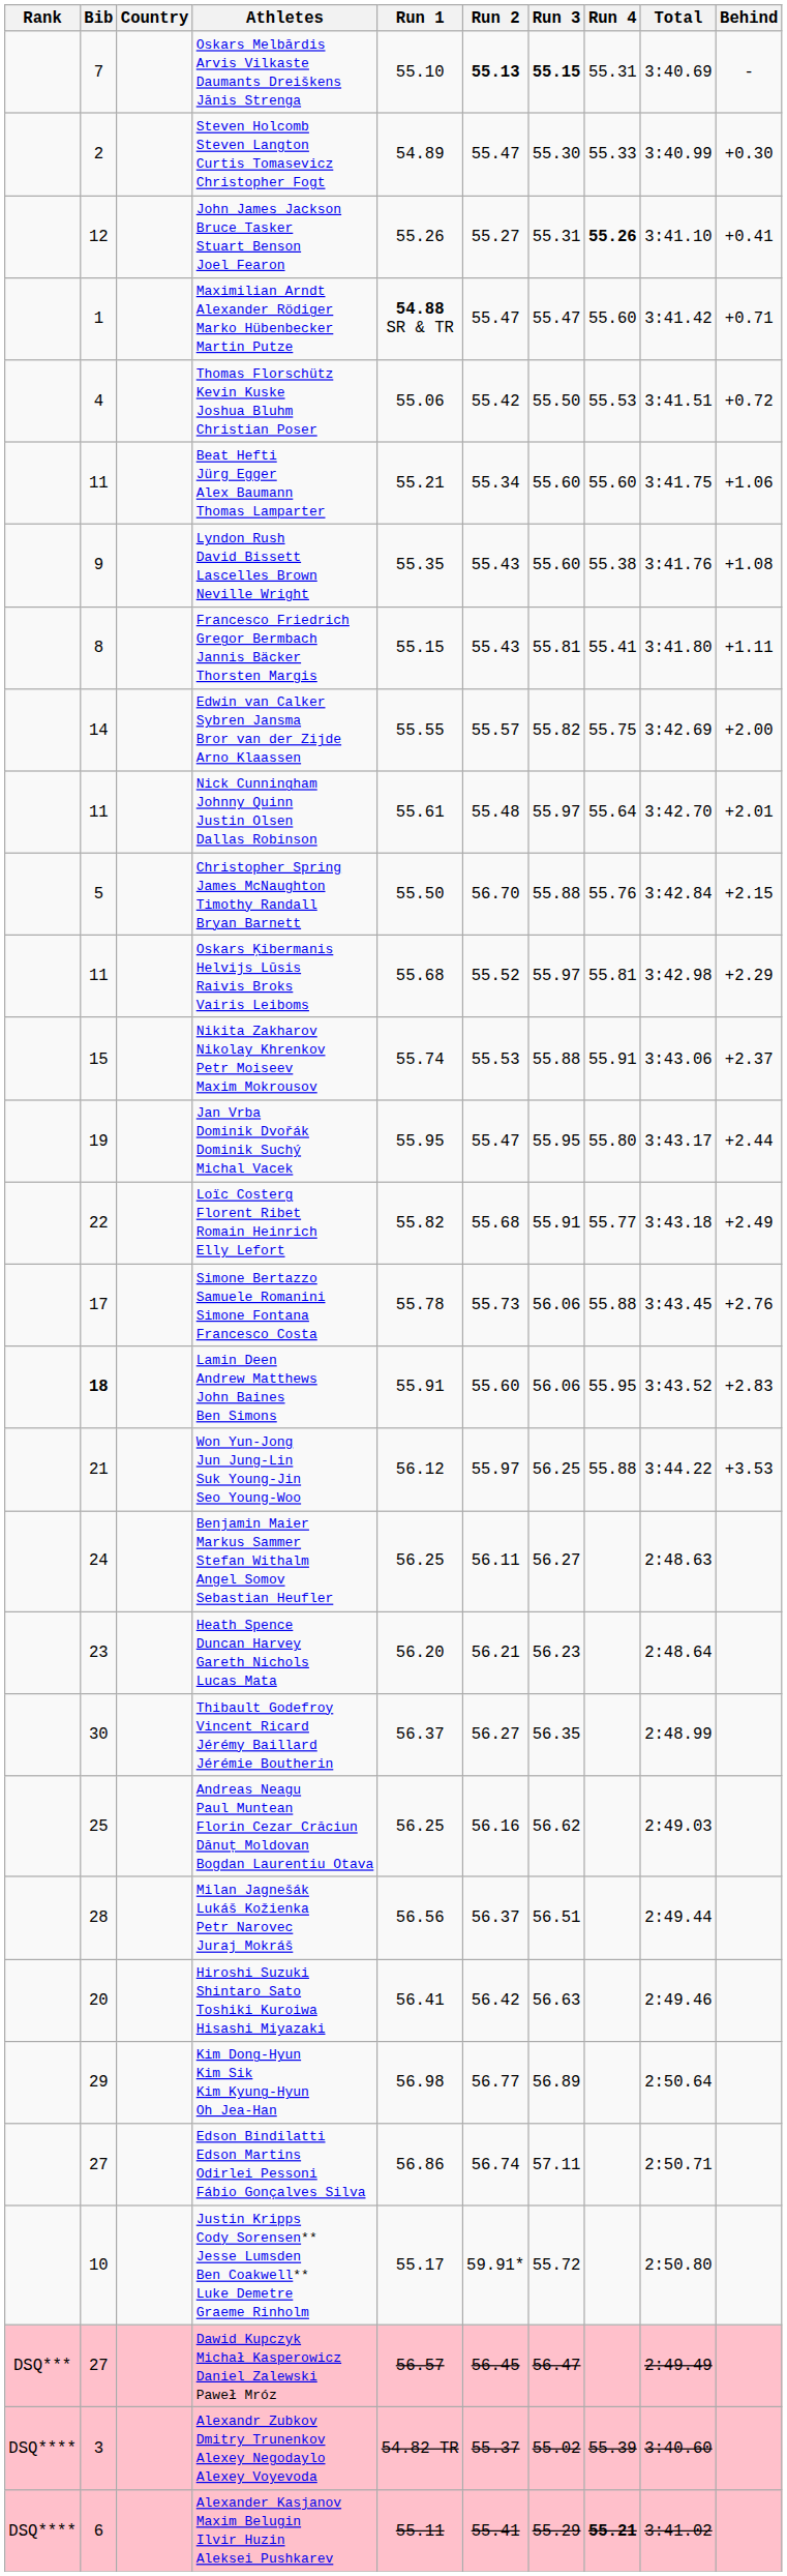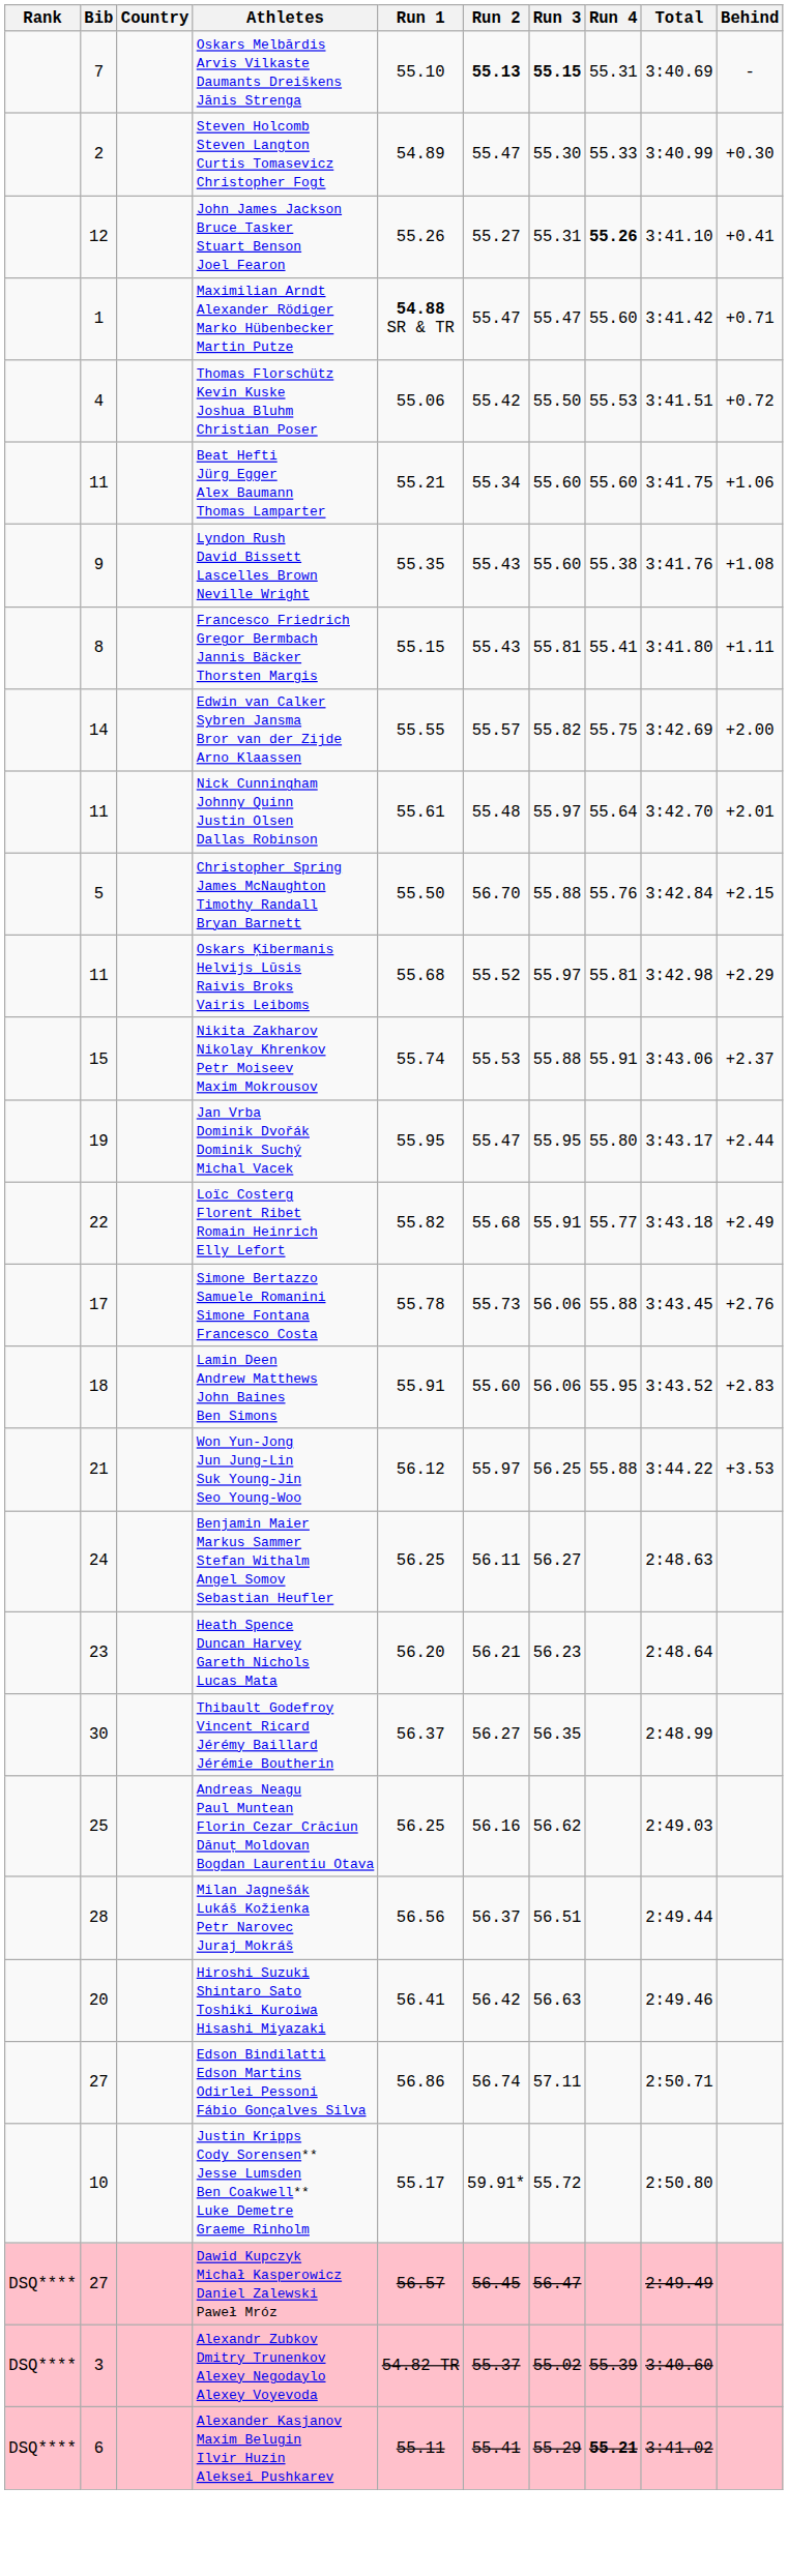Lamin Deen Andrew Matthews John Baines Ben Simons | Bib: bold -> normal
- row: 29 | Kim Dong-Hyun Kim Sik Kim Kyung-Hyun Oh Jea-Han | 56.98 | 56.77 | 56.89 | 2:50.64
Dawid Kupczyk Michał Kasperowicz Daniel Zalewski Paweł Mróz | Rank: DSQ*** -> DSQ****
